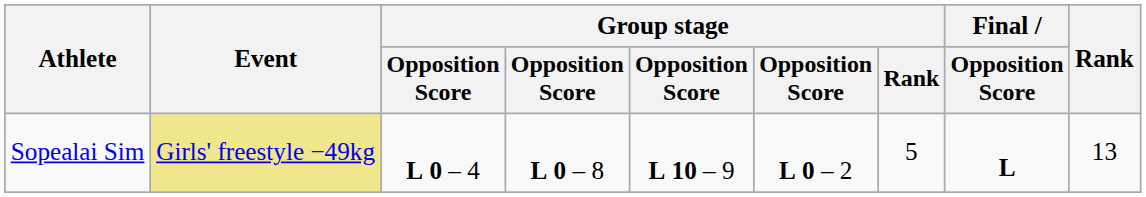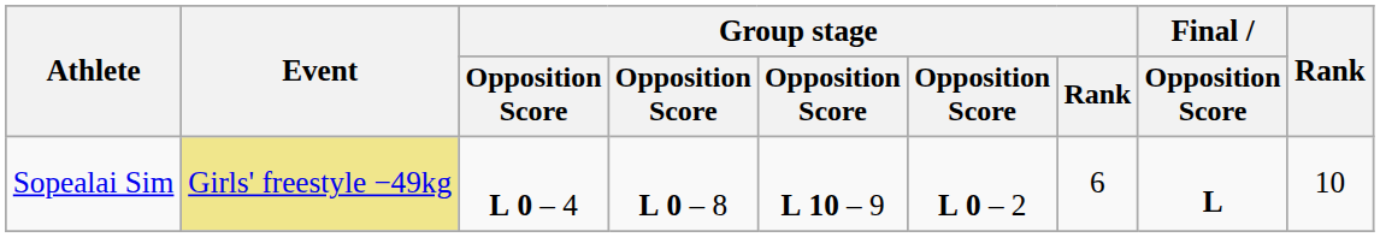Sopealai Sim | Group stage / Rank: 5 -> 6
Sopealai Sim | Rank: 13 -> 10
